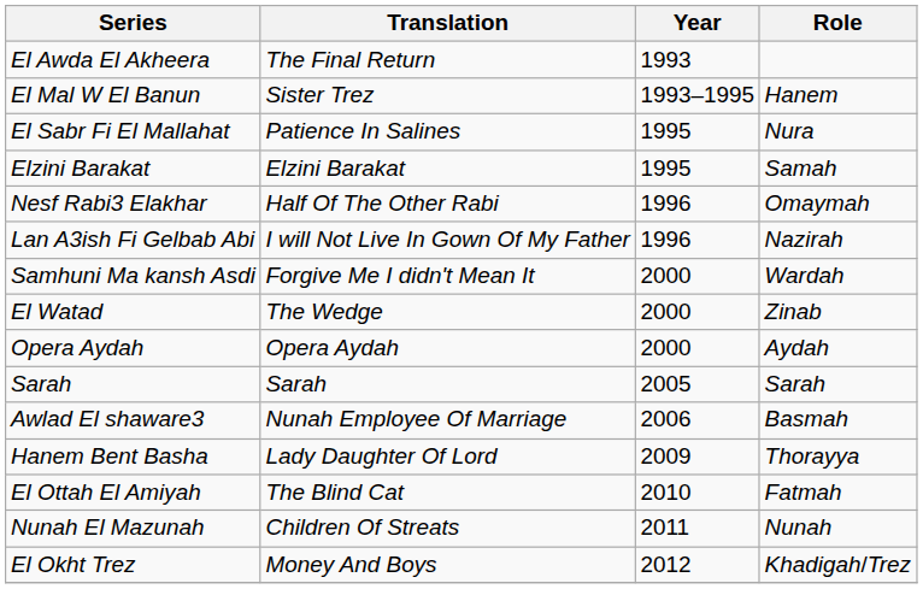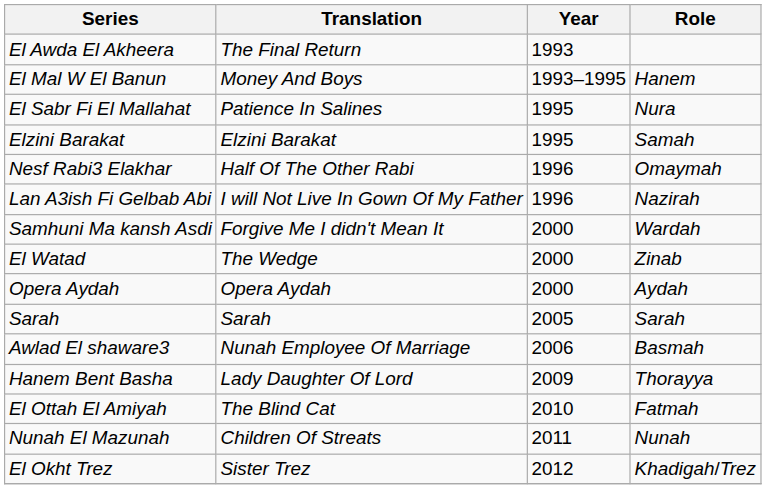El Mal W El Banun | Translation: Sister Trez -> Money And Boys
El Okht Trez | Translation: Money And Boys -> Sister Trez
